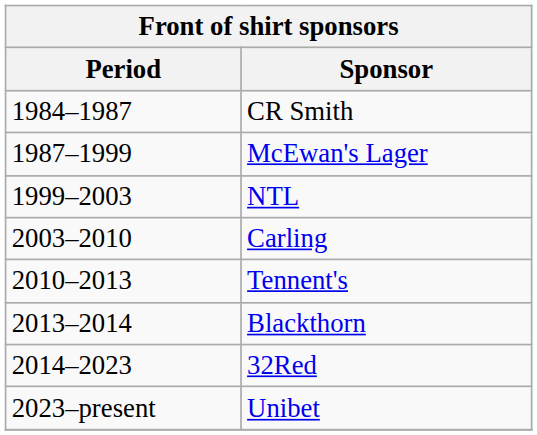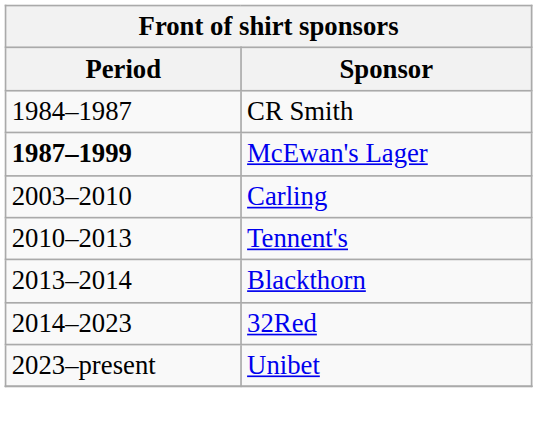McEwan's Lager | Period: normal -> bold
- row: 1999–2003 | NTL
